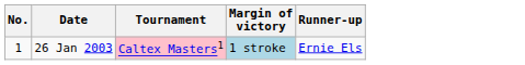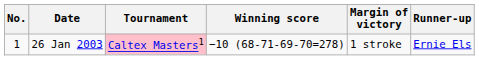+ column: Winning score | −10 (68-71-69-70=278)
26 Jan 2003 | Margin of victory: lightblue background -> no background
